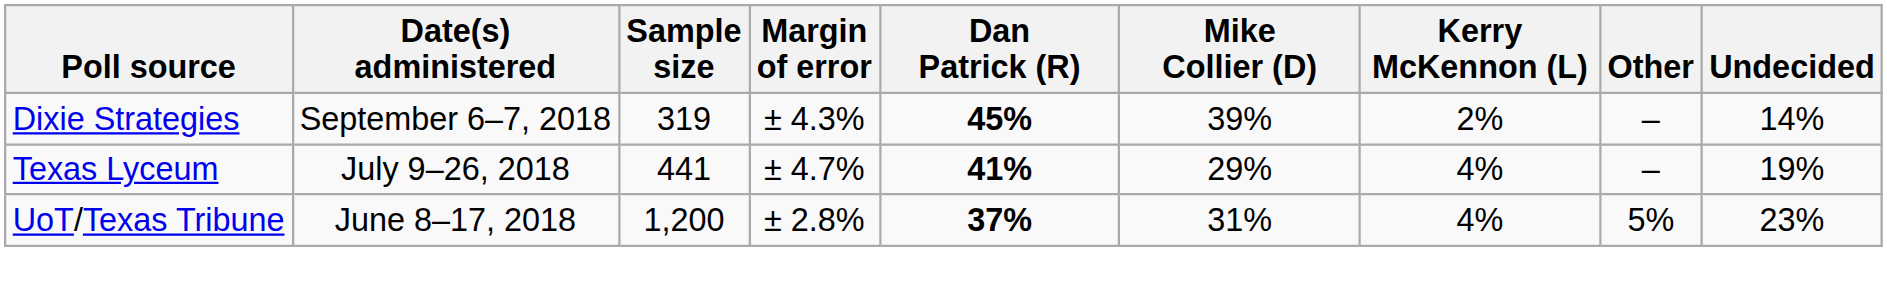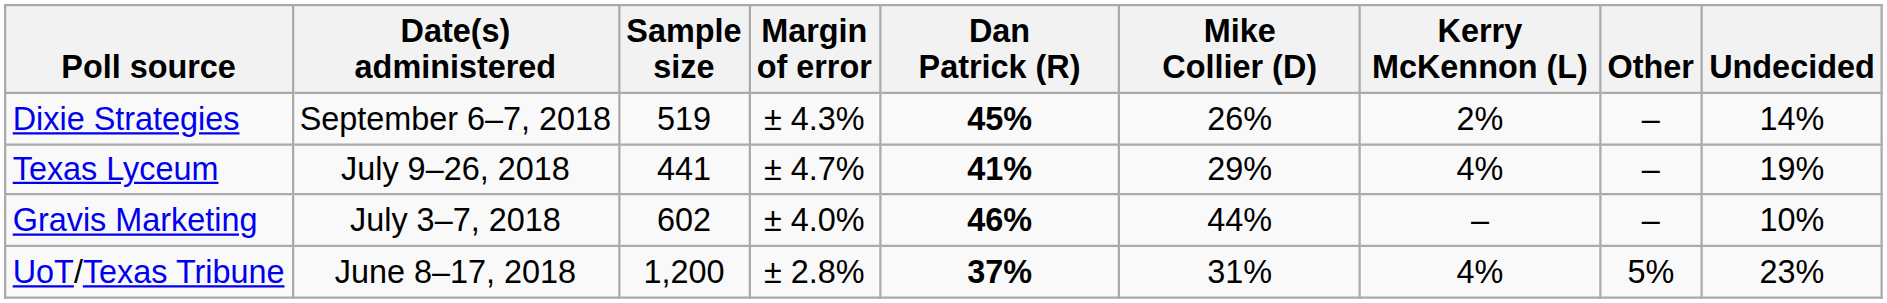Dixie Strategies | Sample size: 319 -> 519
Dixie Strategies | Mike Collier (D): 39% -> 26%
+ row: Gravis Marketing | July 3–7, 2018 | 602 | ± 4.0% | 46% | 44% | – | – | 10%
